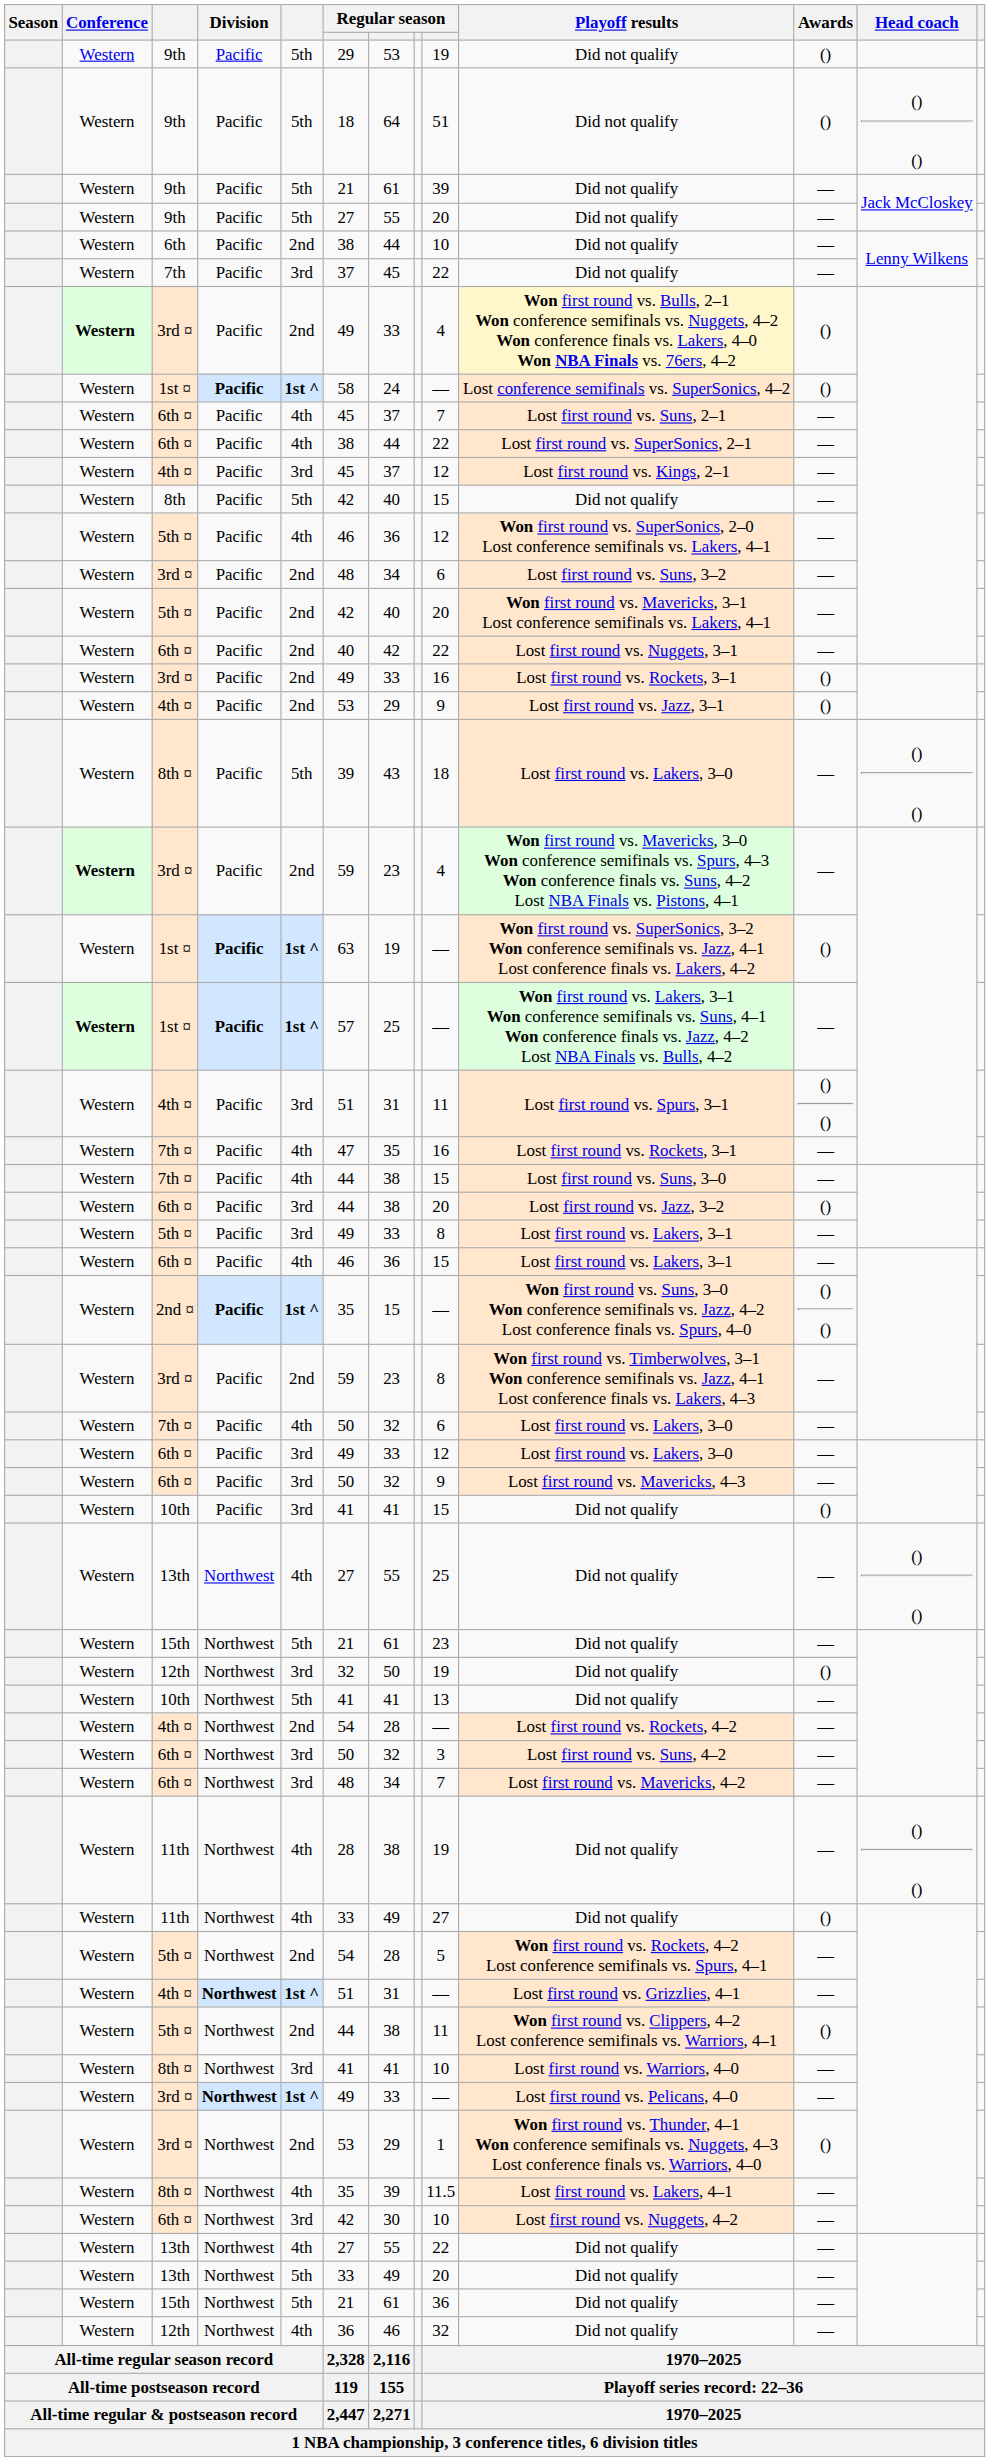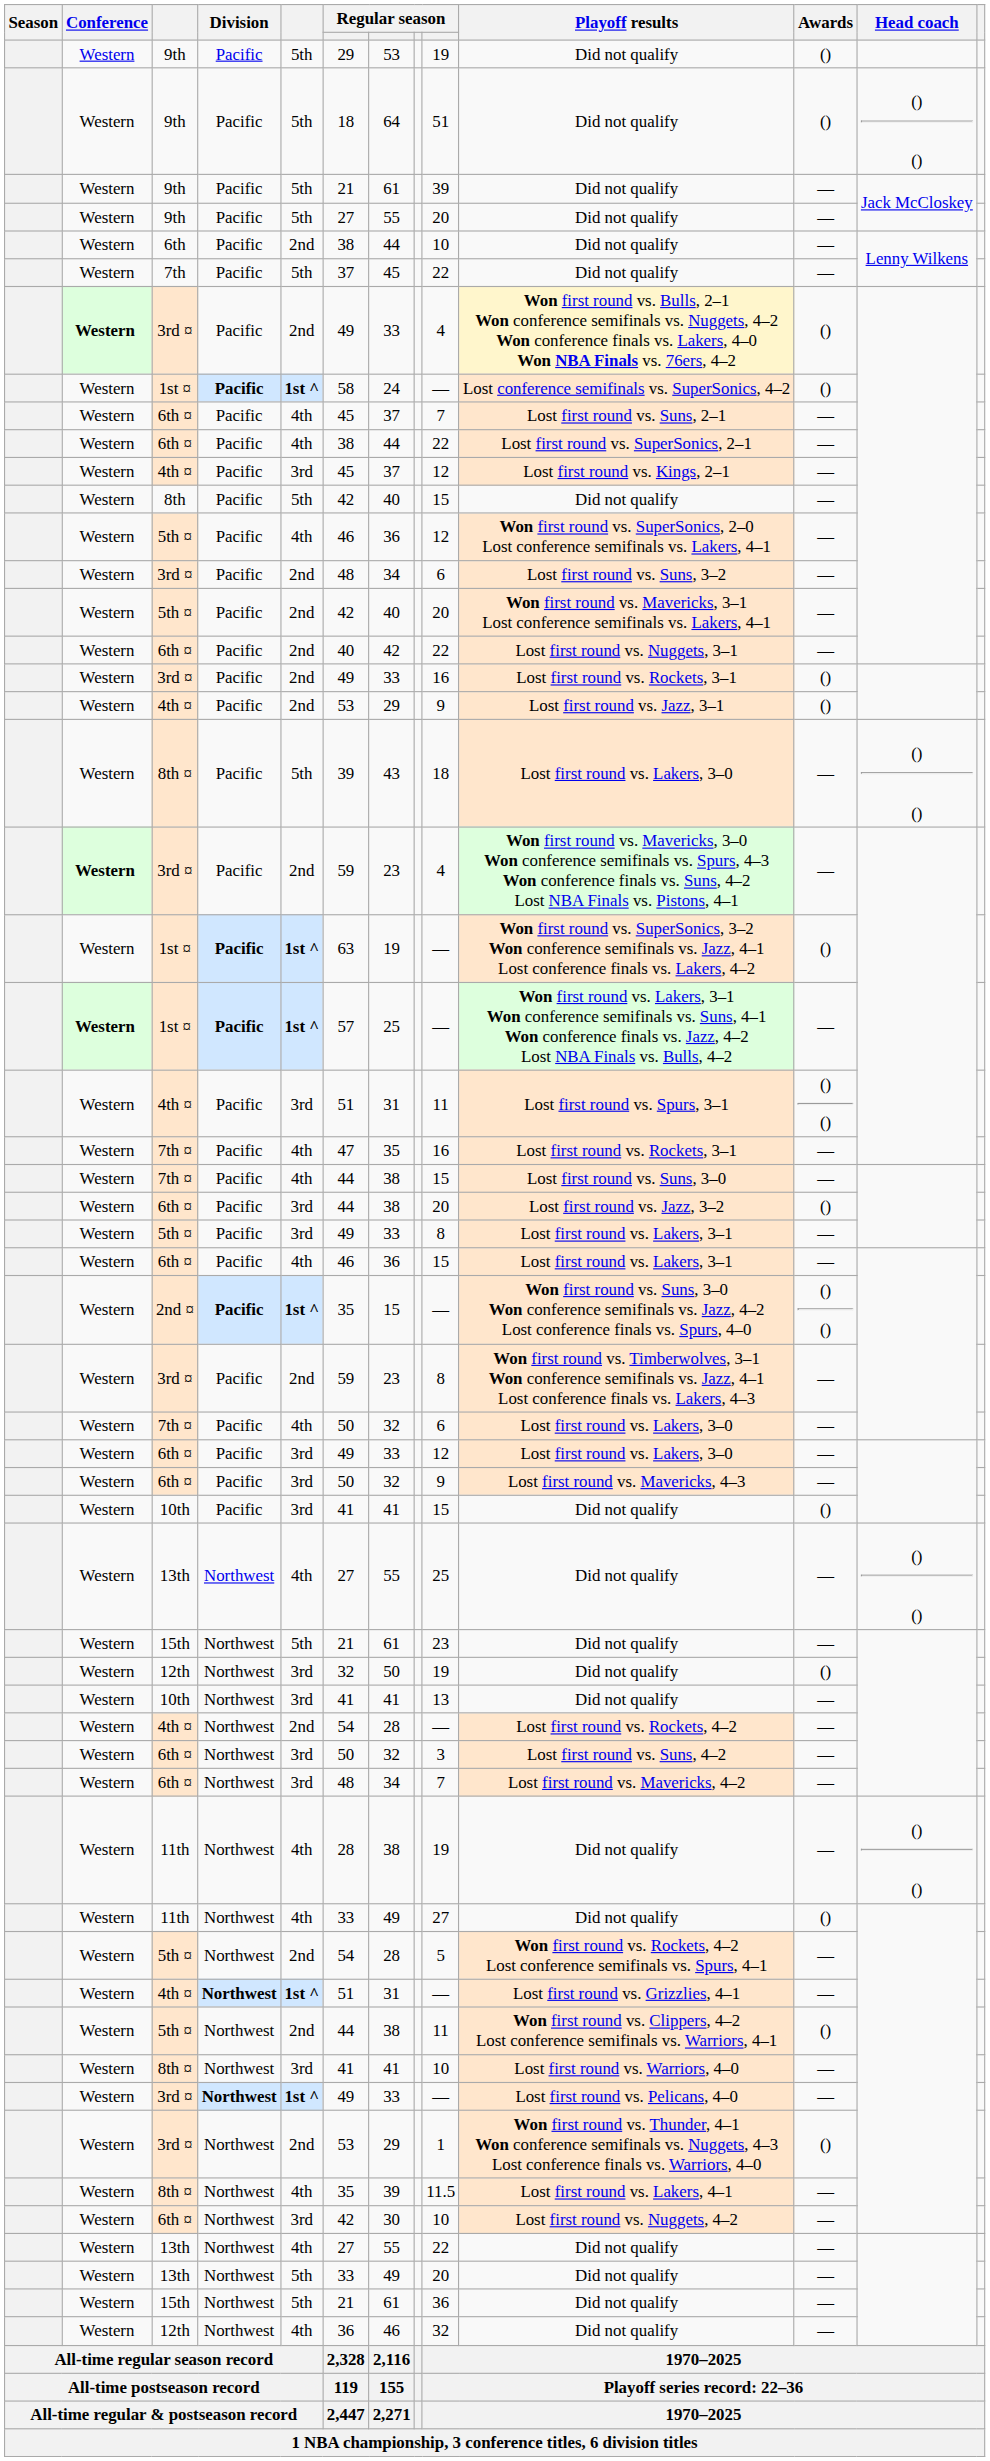7th | column 5: 3rd -> 5th
10th / Northwest | column 5: 5th -> 3rd
